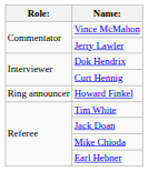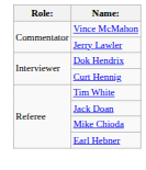- row: Ring announcer | Howard Finkel
